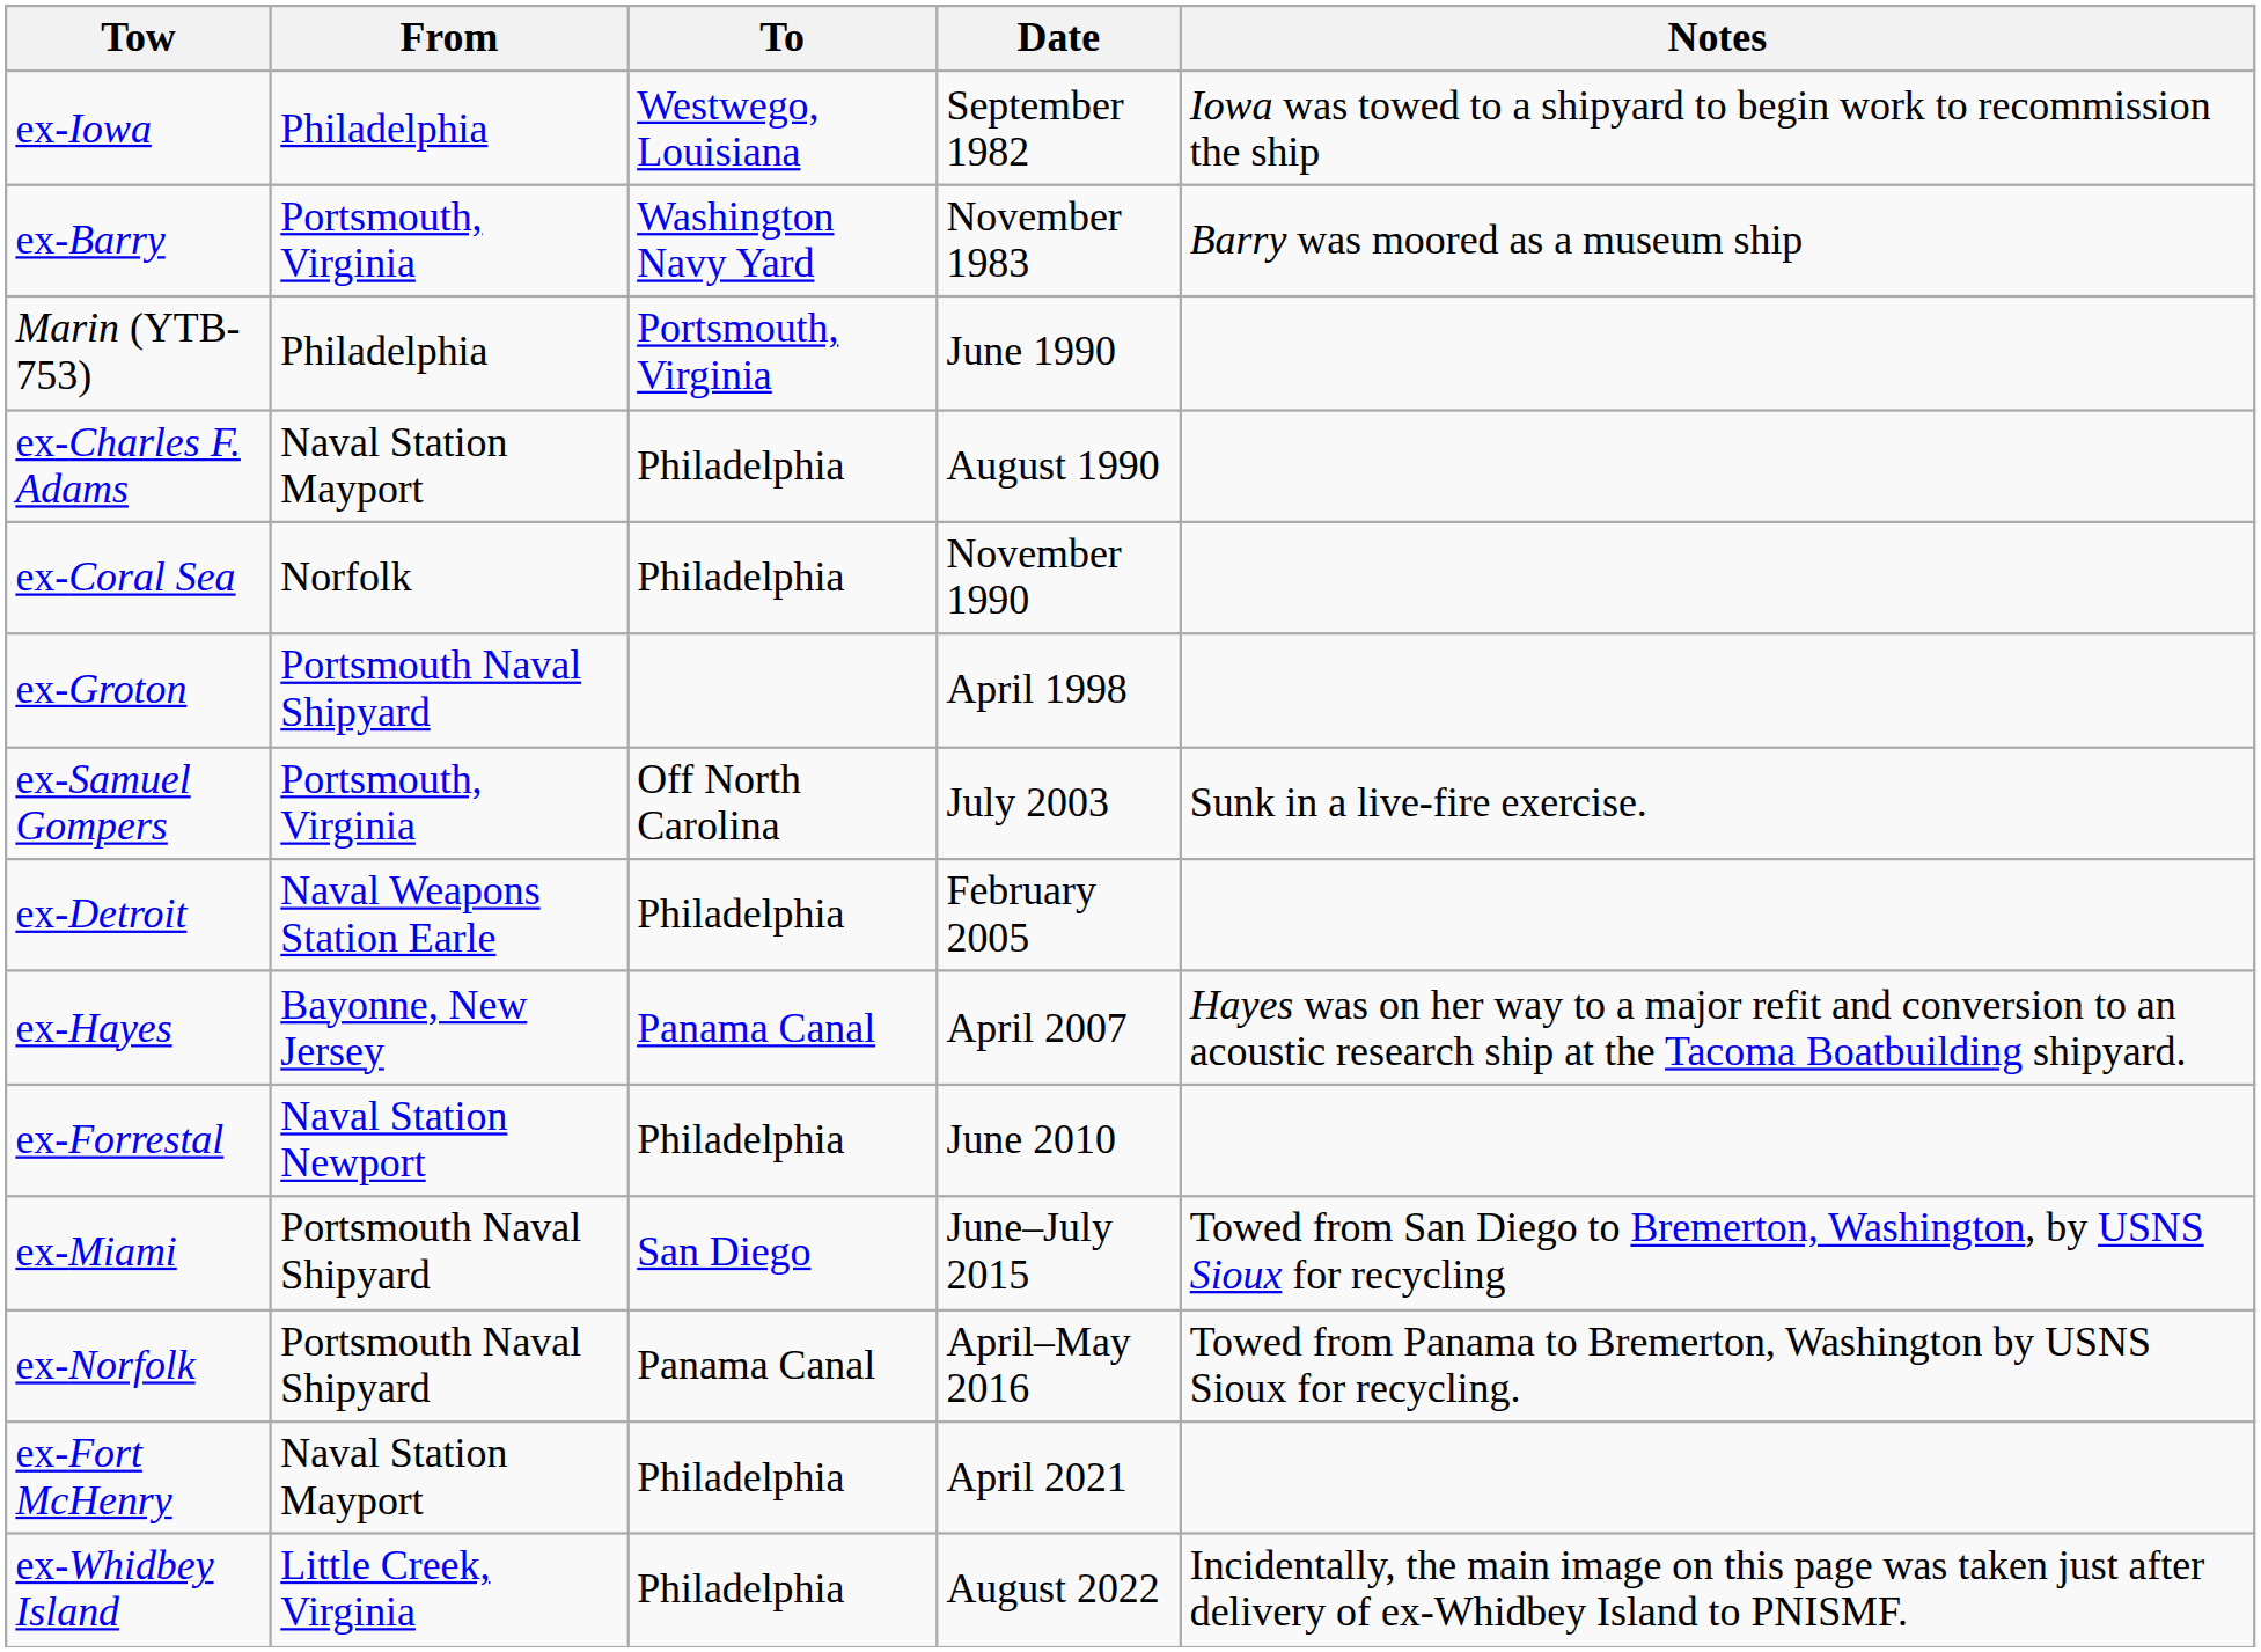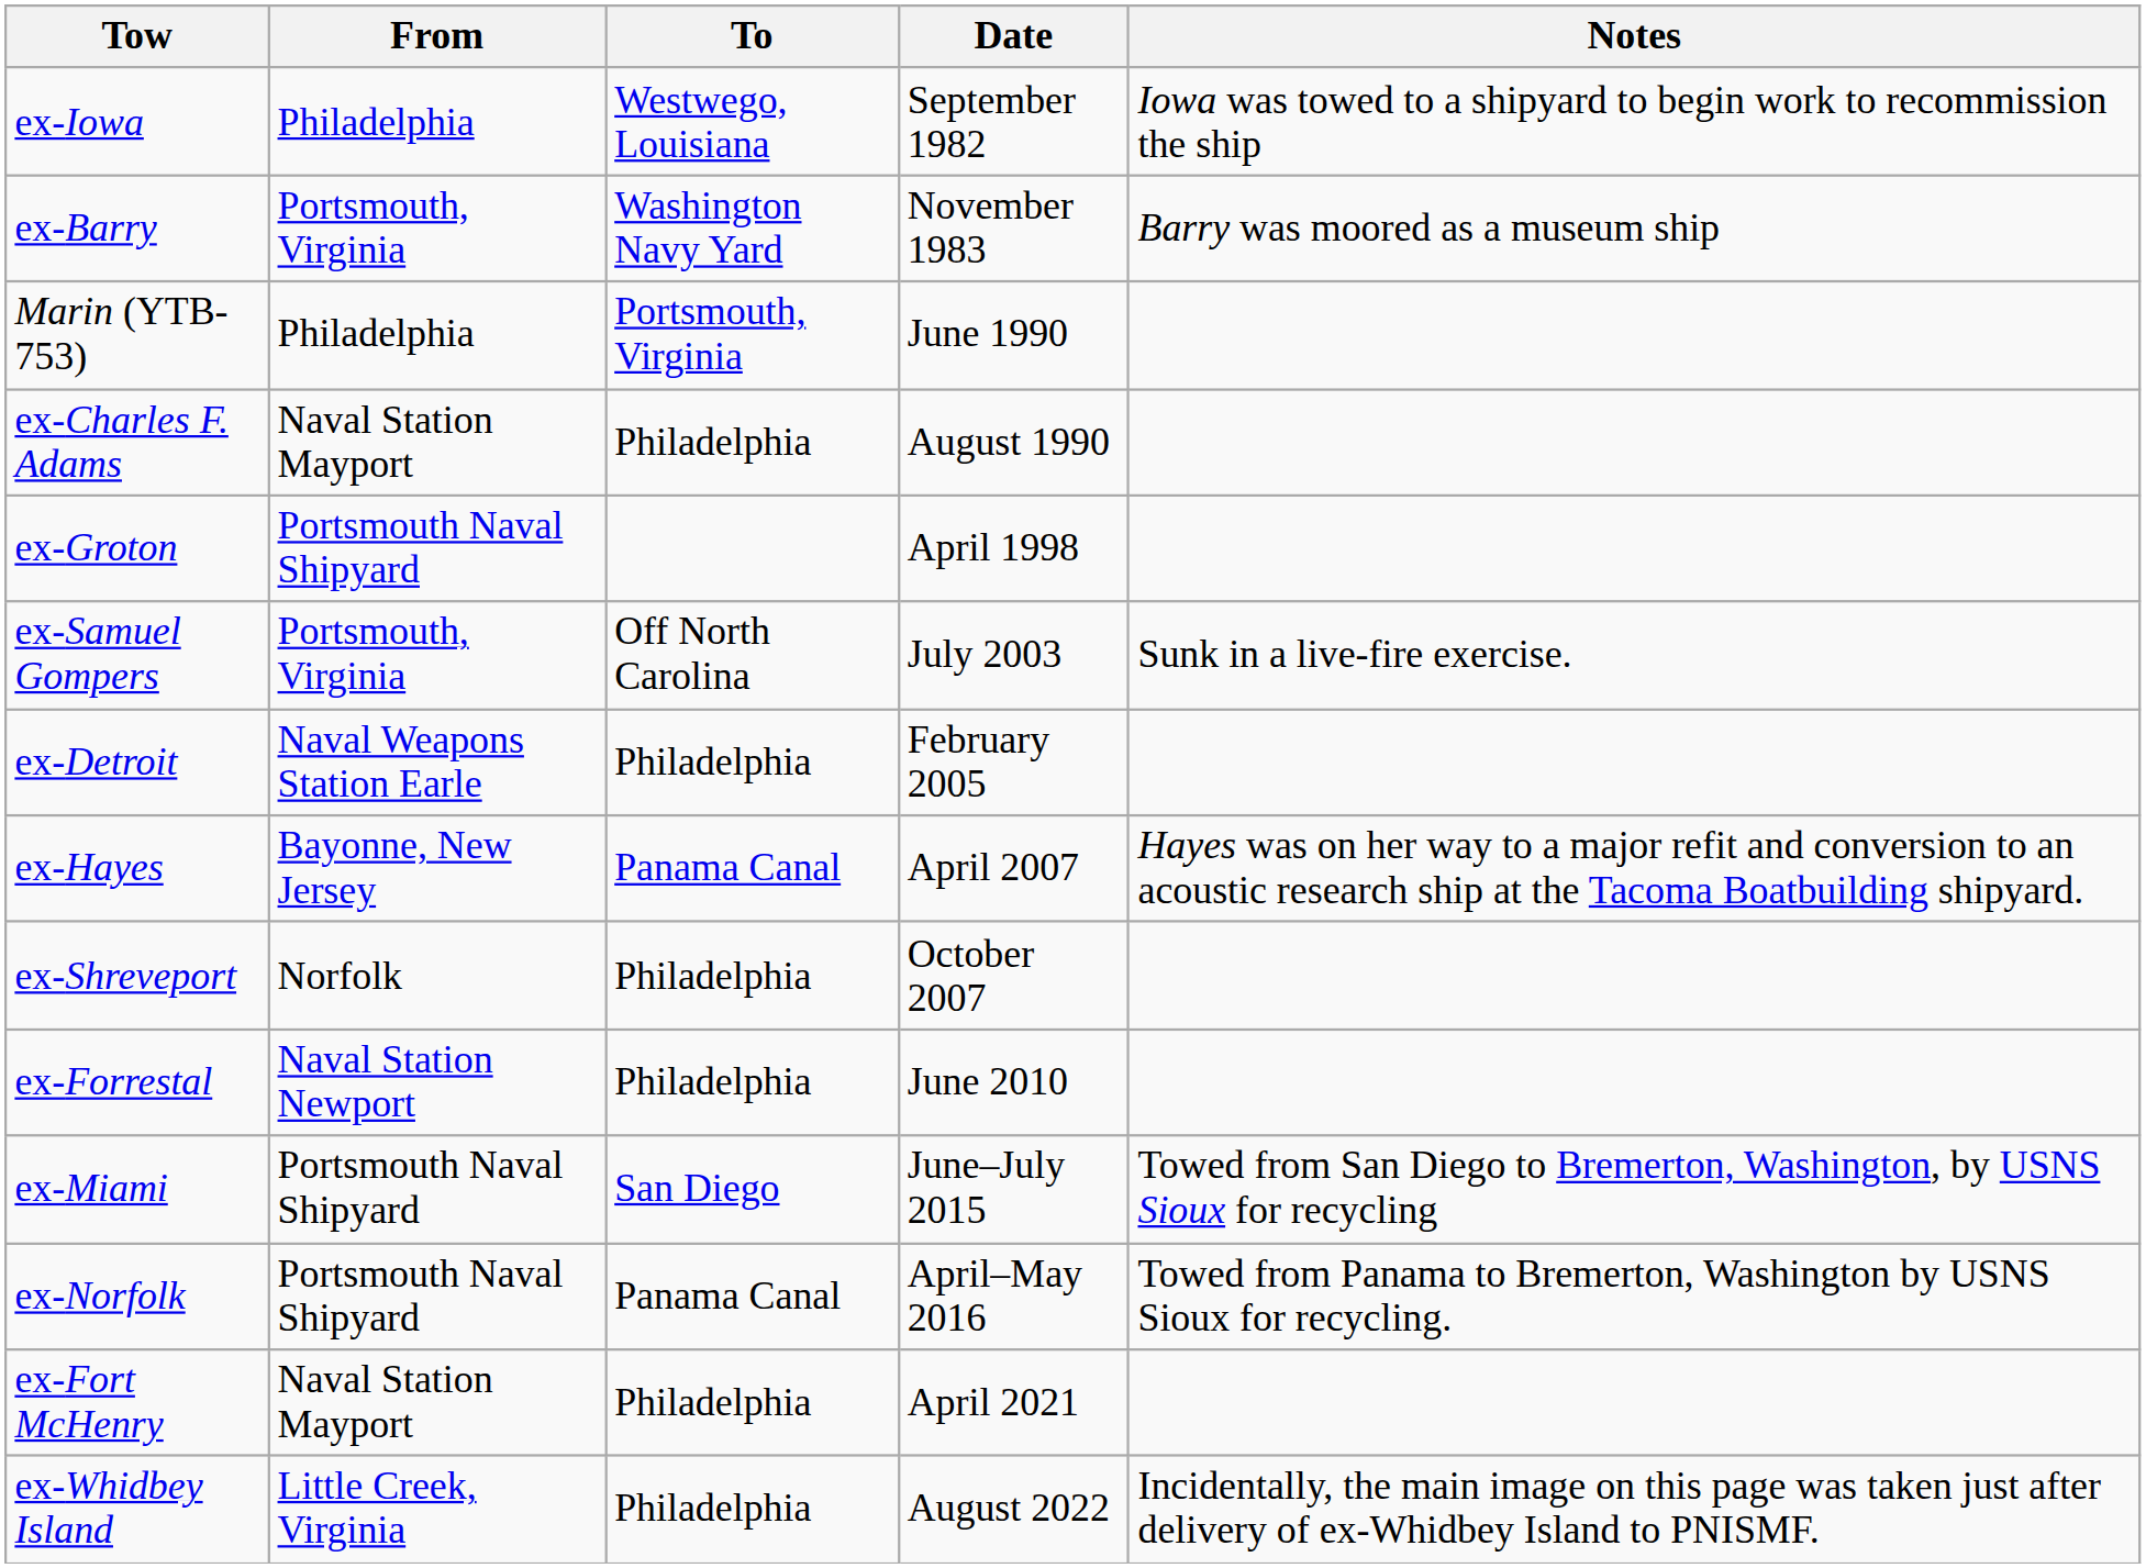- row: ex-Coral Sea | Norfolk | Philadelphia | November 1990
+ row: ex-Shreveport | Norfolk | Philadelphia | October 2007
